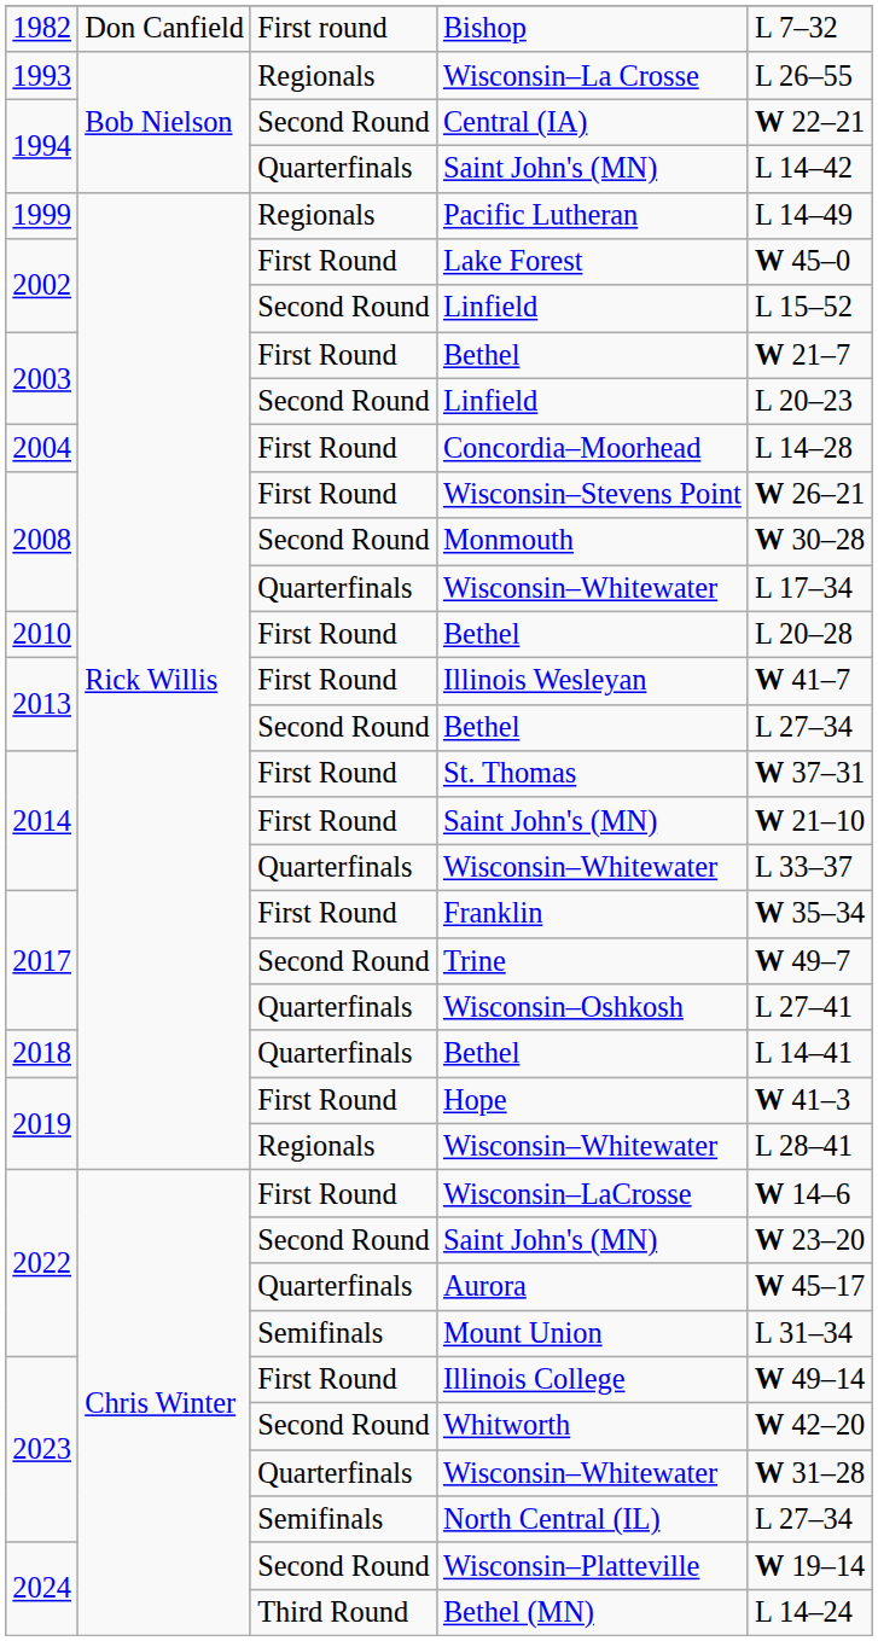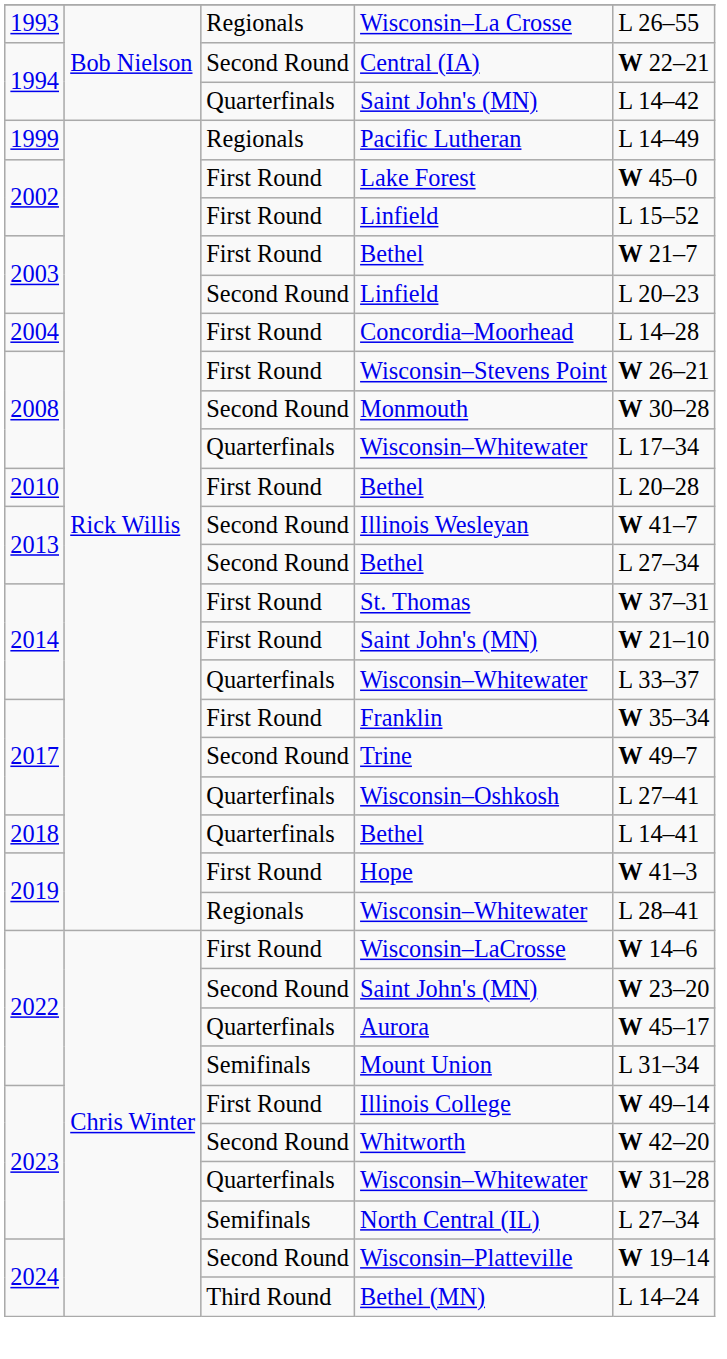- row: 1982 | Don Canfield | First round | Bishop | L 7–32
2002 / Linfield | column 3: Second Round -> First Round
Illinois Wesleyan | column 3: First Round -> Second Round
